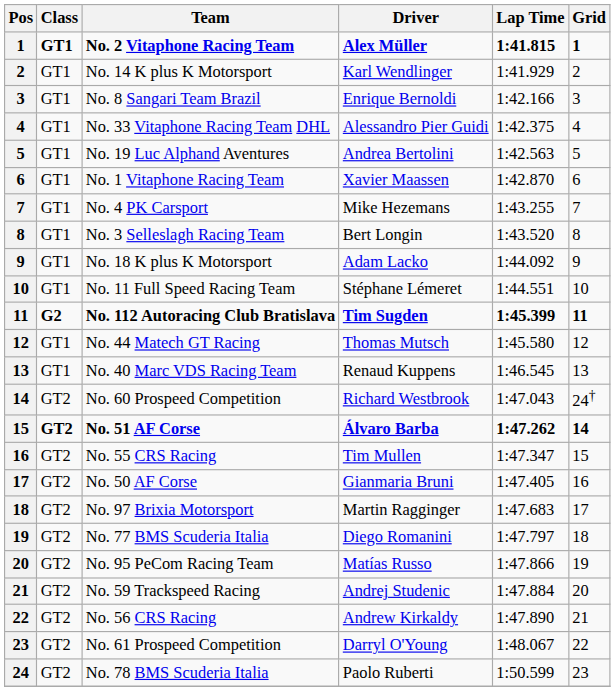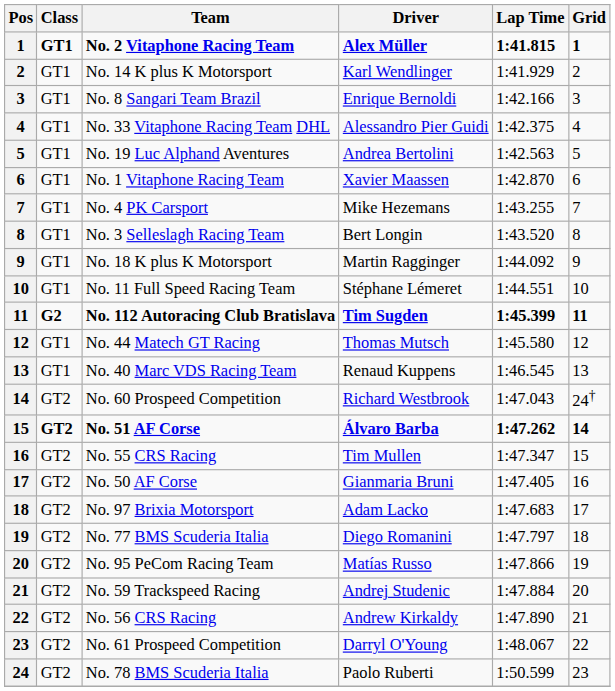No. 18 K plus K Motorsport | Driver: Adam Lacko -> Martin Ragginger
No. 97 Brixia Motorsport | Driver: Martin Ragginger -> Adam Lacko
